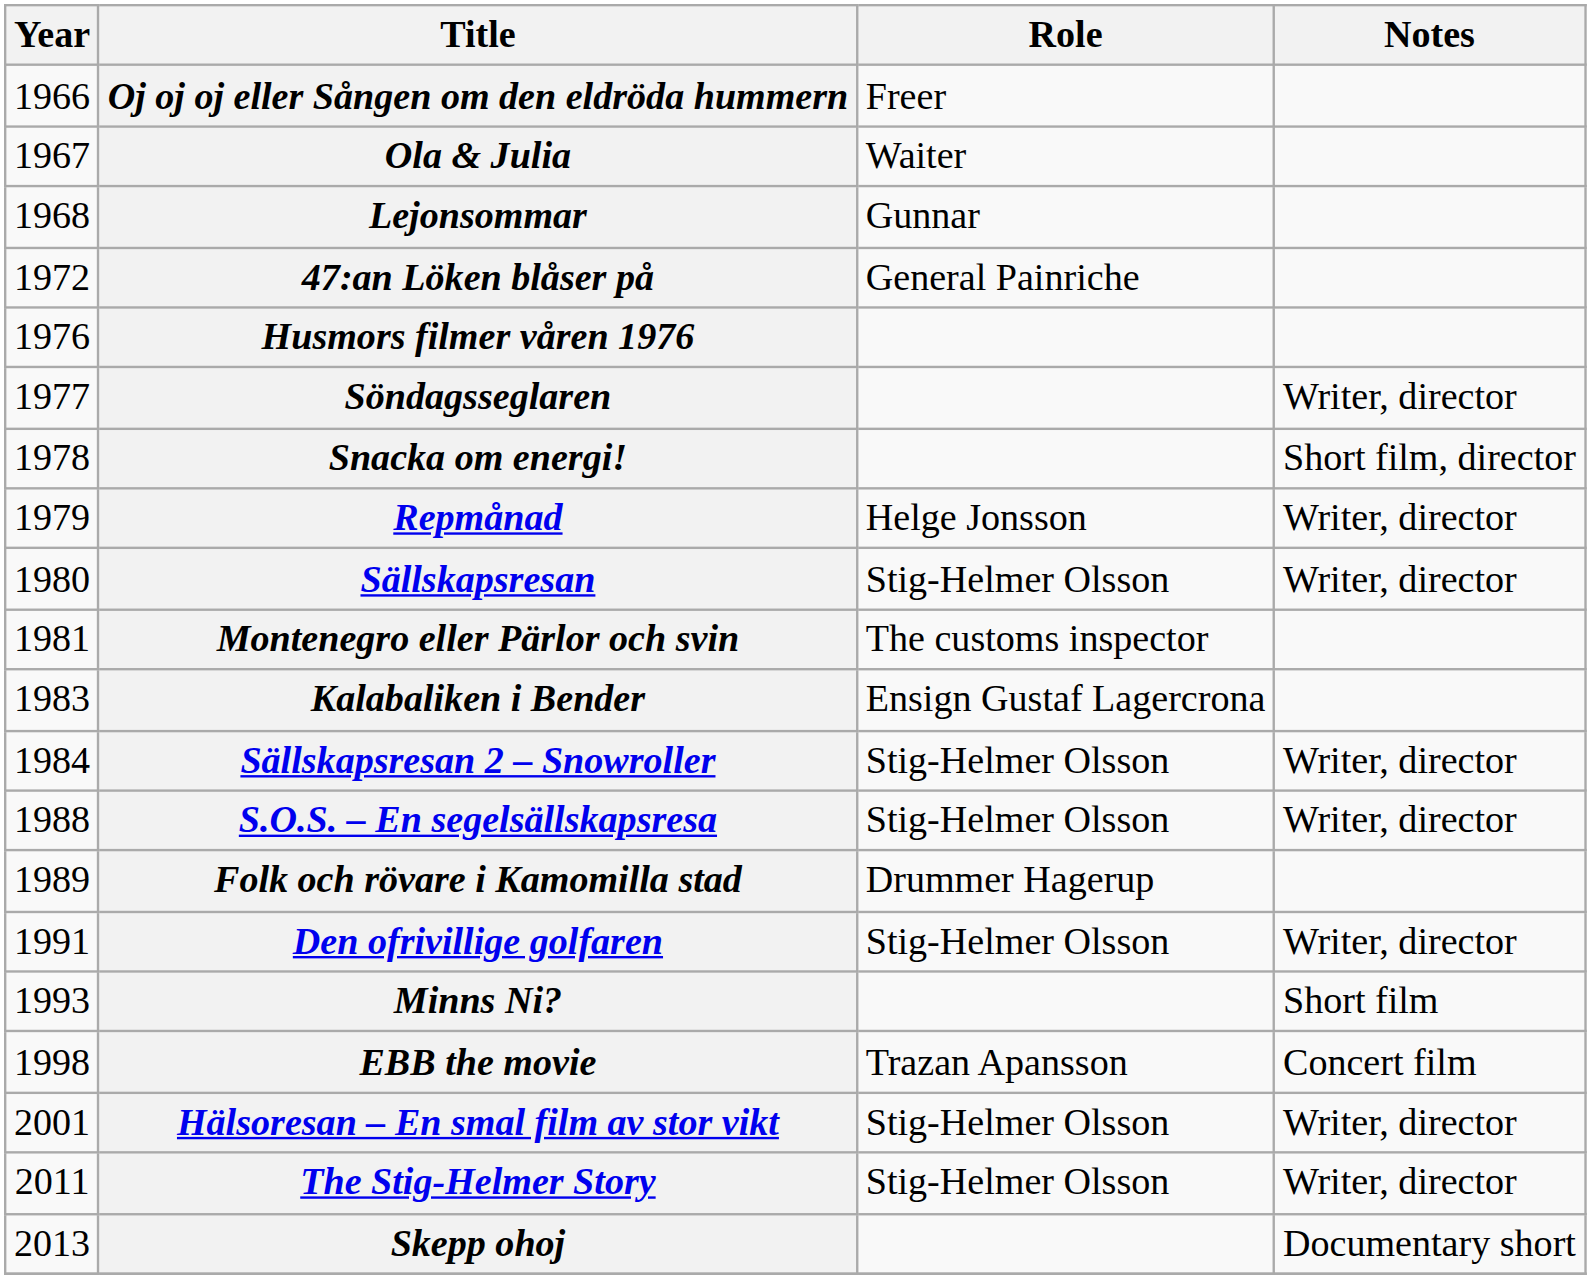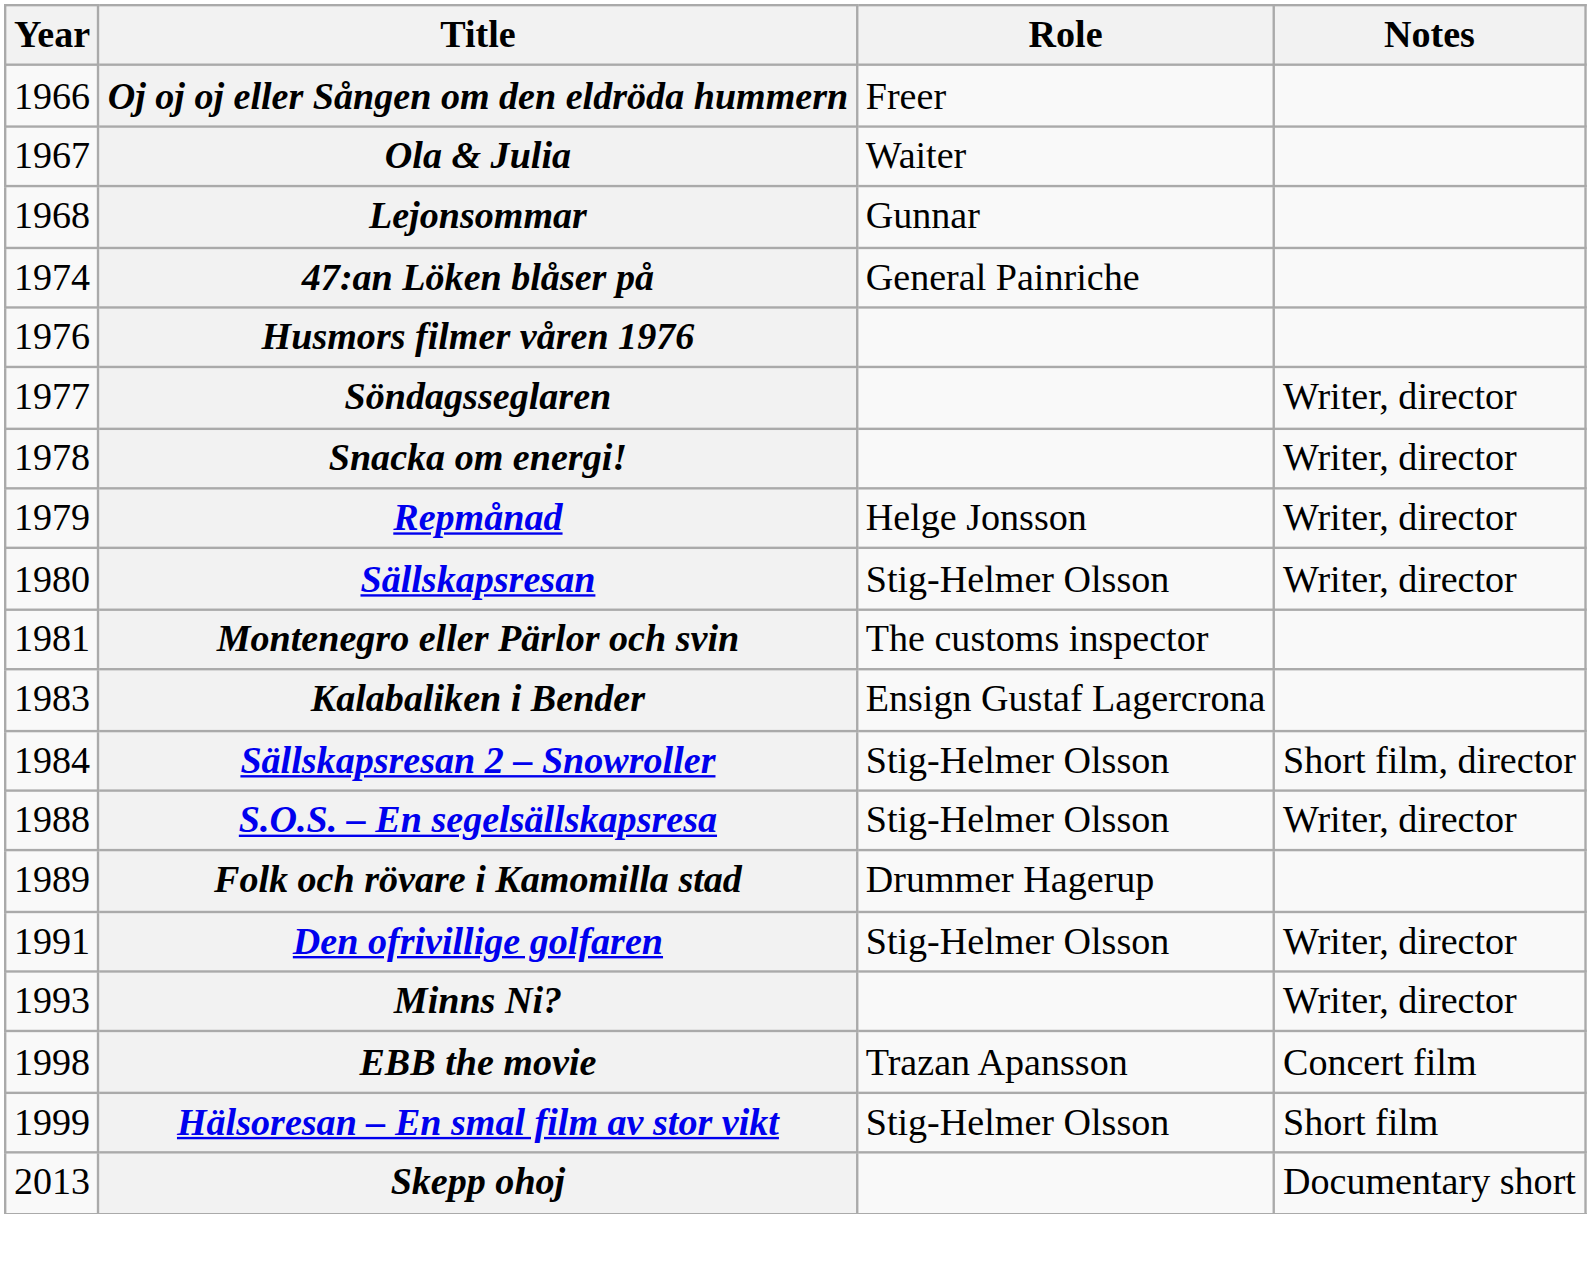47:an Löken blåser på | Year: 1972 -> 1974
Snacka om energi! | Notes: Short film, director -> Writer, director
Sällskapsresan 2 – Snowroller | Notes: Writer, director -> Short film, director
Minns Ni? | Notes: Short film -> Writer, director
Hälsoresan – En smal film av stor vikt | Year: 2001 -> 1999
Hälsoresan – En smal film av stor vikt | Notes: Writer, director -> Short film
- row: 2011 | The Stig-Helmer Story | Stig-Helmer Olsson | Writer, director
